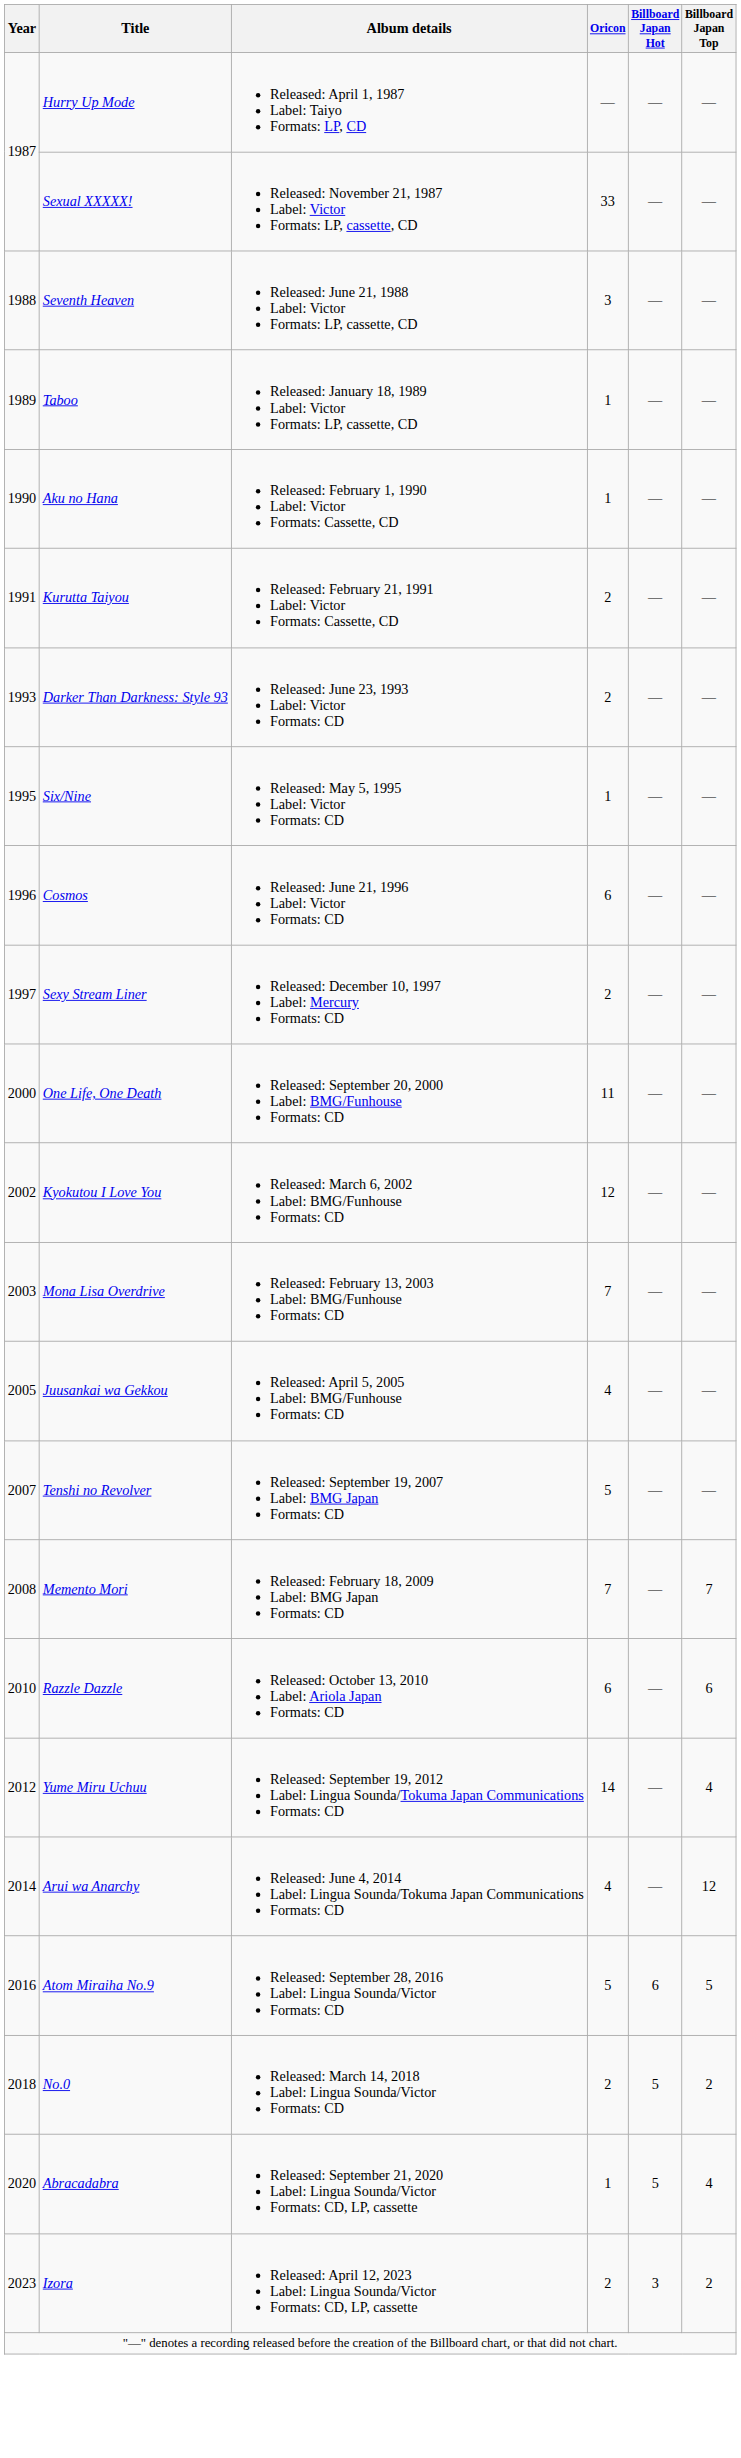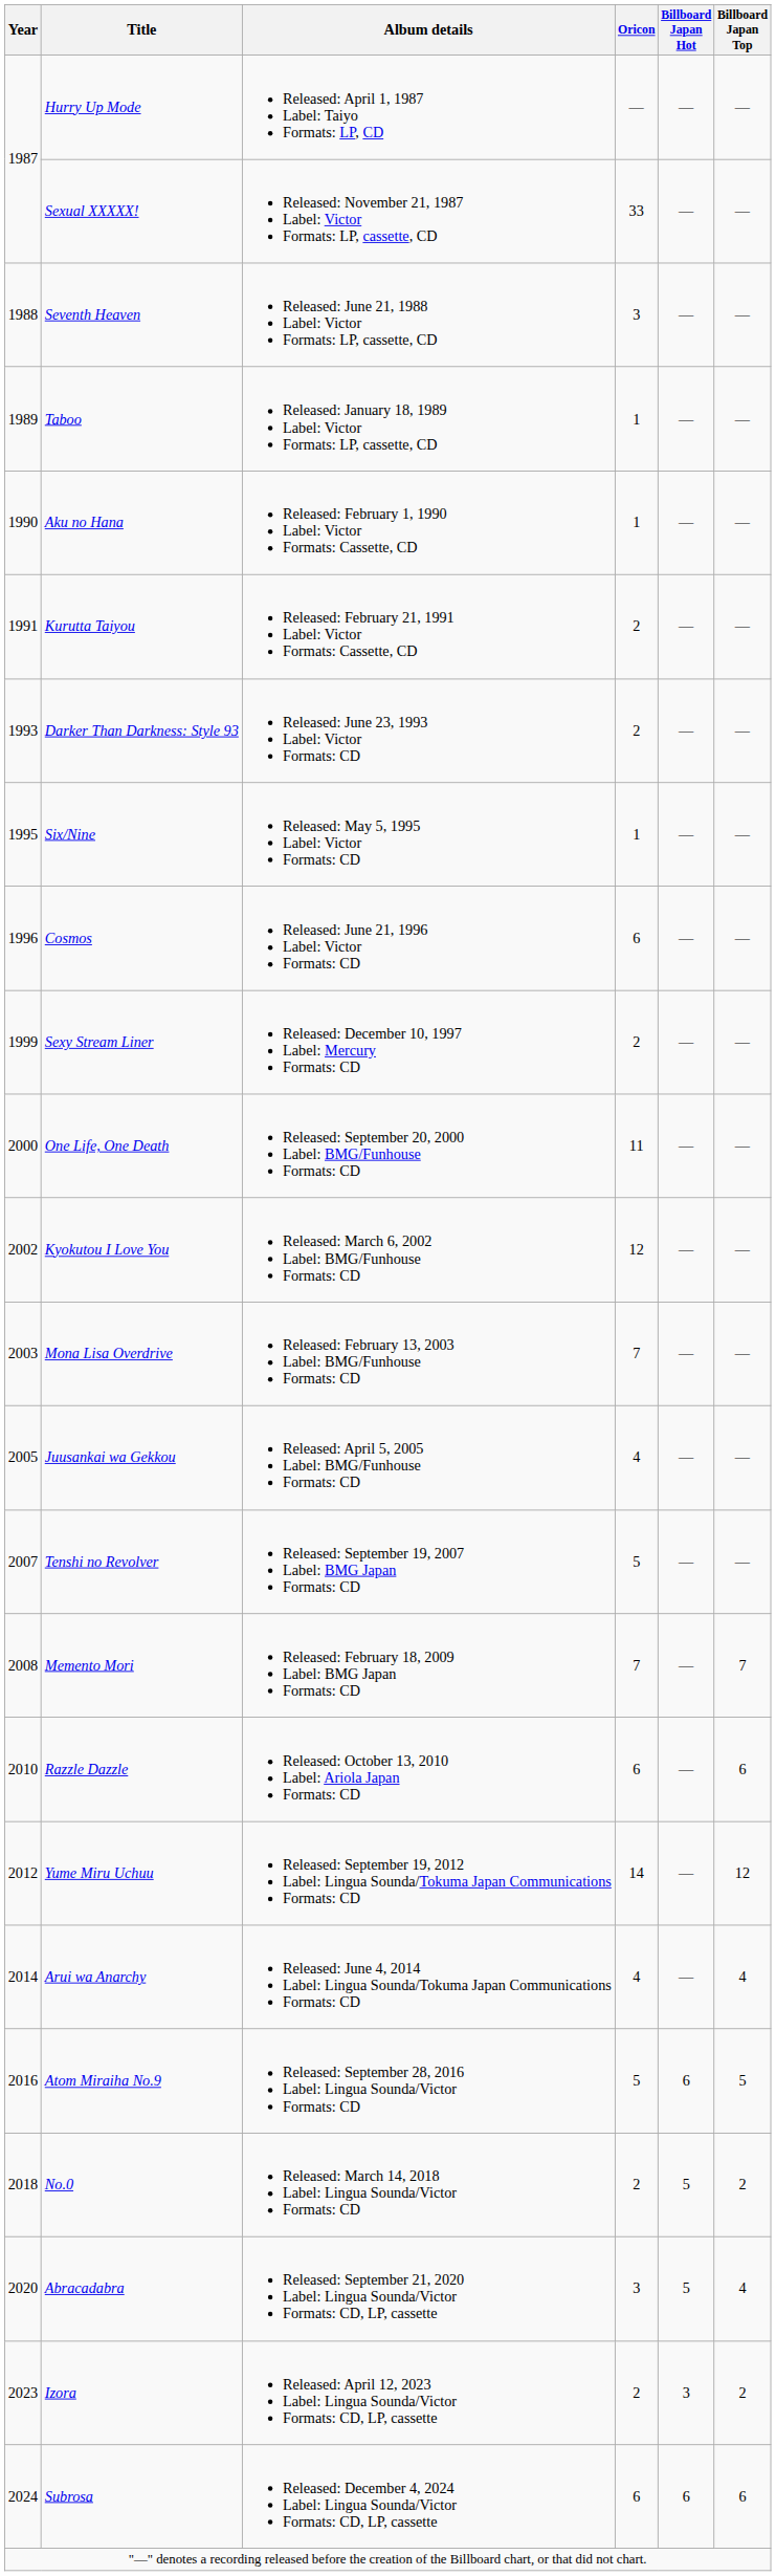Sexy Stream Liner | Year: 1997 -> 1999
Yume Miru Uchuu | Billboard Japan Top: 4 -> 12
Arui wa Anarchy | Billboard Japan Top: 12 -> 4
Abracadabra | Oricon: 1 -> 3
+ row: 2024 | Subrosa | Released: December 4, 2024 Label: Lingua Sounda/Victor Formats: CD, LP, cassette | 6 | 6 | 6
